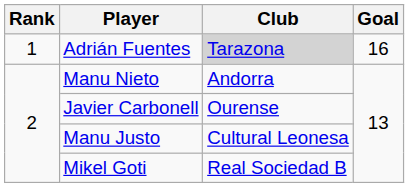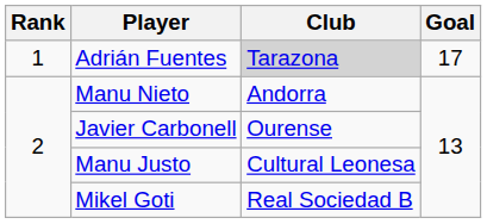Adrián Fuentes | Goal: 16 -> 17
